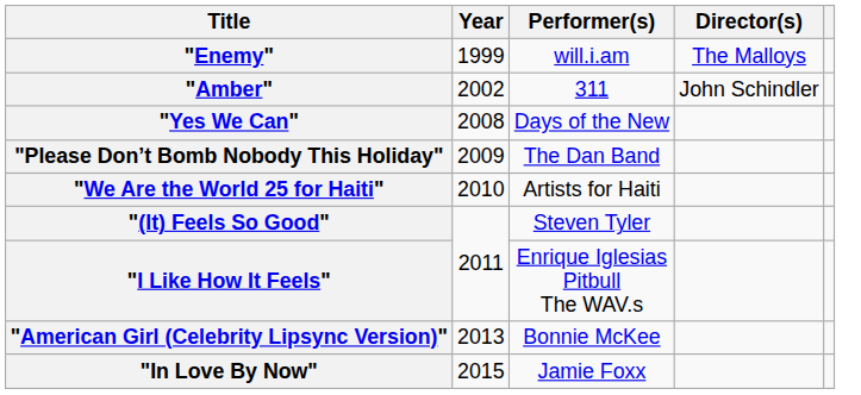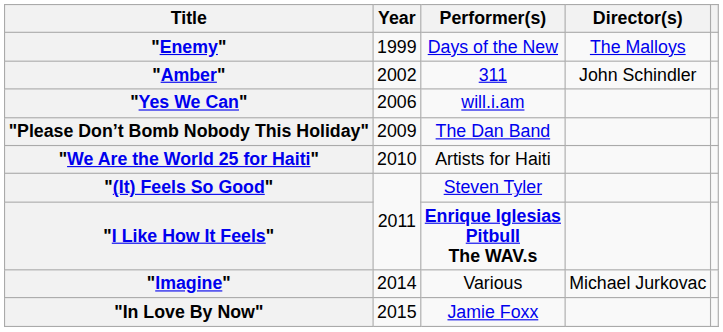"Enemy" | Performer(s): will.i.am -> Days of the New
"Yes We Can" | Year: 2008 -> 2006
"Yes We Can" | Performer(s): Days of the New -> will.i.am
"I Like How It Feels" | Performer(s): normal -> bold
- row: "American Girl (Celebrity Lipsync Version)" | 2013 | Bonnie McKee
+ row: "Imagine" | 2014 | Various | Michael Jurkovac
